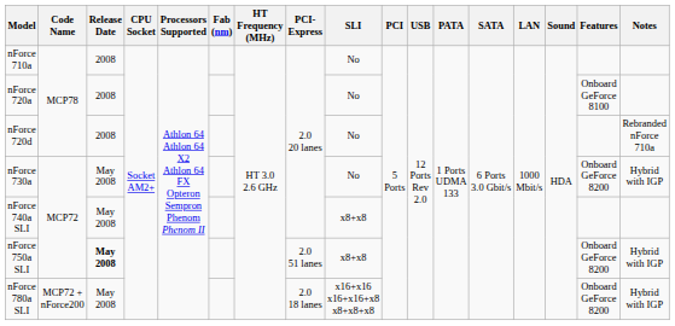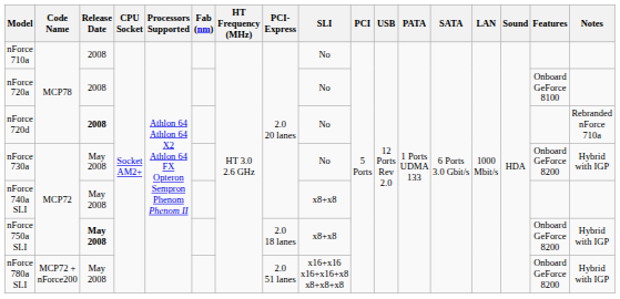nForce 720d | Release Date: normal -> bold
nForce 750a SLI | PCI-Express: 2.0 51 lanes -> 2.0 18 lanes
nForce 780a SLI | PCI-Express: 2.0 18 lanes -> 2.0 51 lanes
